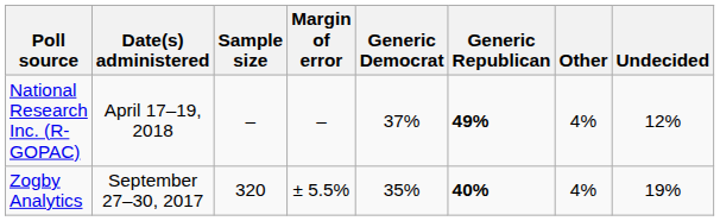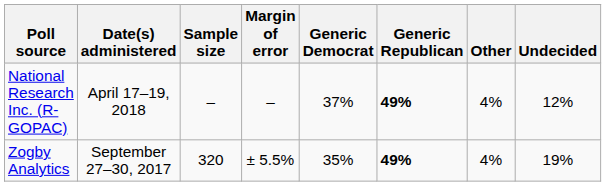Zogby Analytics | Generic Republican: 40% -> 49%
